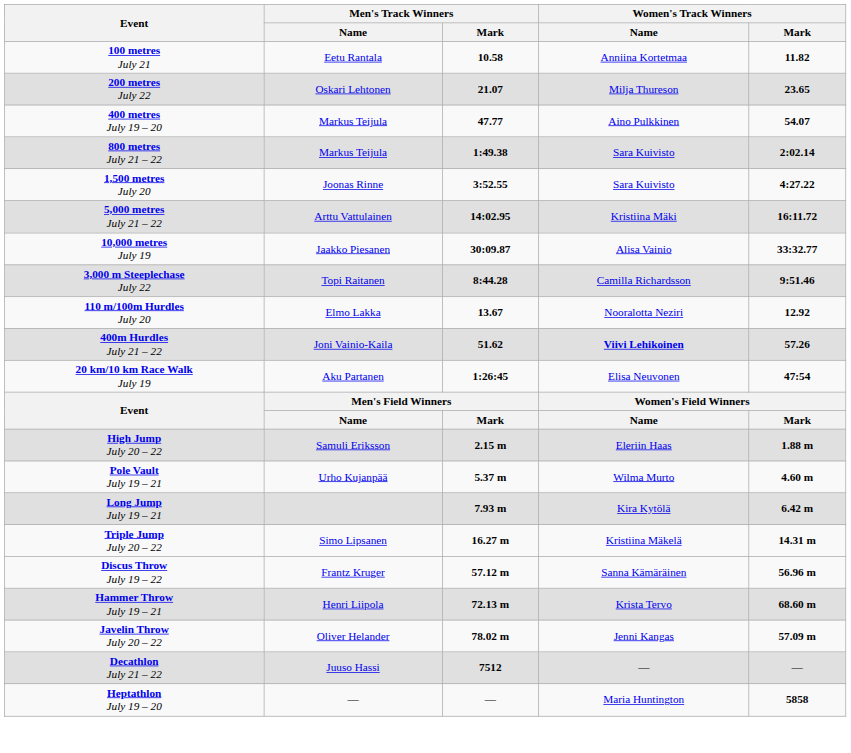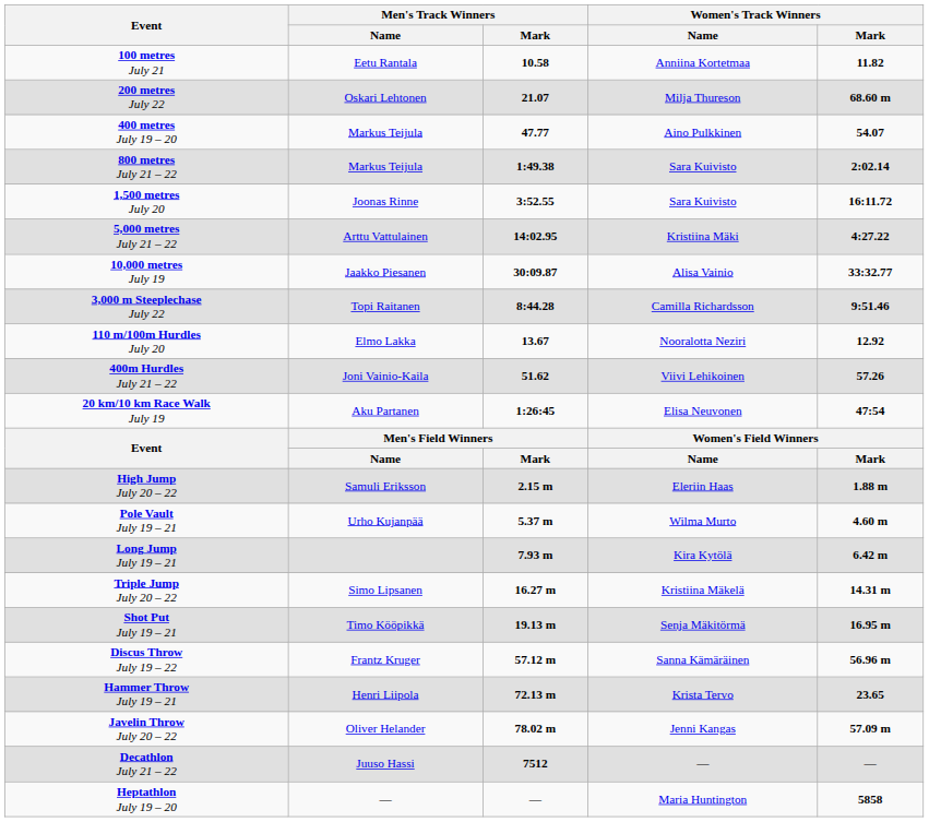200 metres July 22 | Women's Track Winners / Mark: 23.65 -> 68.60 m
1,500 metres July 20 | Women's Track Winners / Mark: 4:27.22 -> 16:11.72
5,000 metres July 21 – 22 | Women's Track Winners / Mark: 16:11.72 -> 4:27.22
400m Hurdles July 21 – 22 | Women's Track Winners / Name: bold -> normal
+ row: Shot Put July 19 – 21 | Timo Kööpikkä | 19.13 m | Senja Mäkitörmä | 16.95 m
Hammer Throw July 19 – 21 | Women's Track Winners / Mark: 68.60 m -> 23.65
